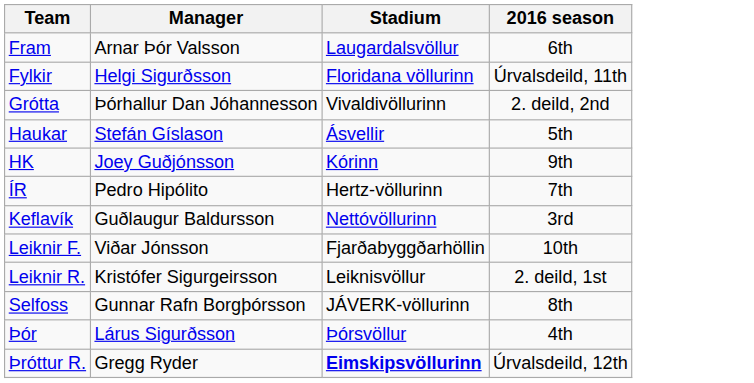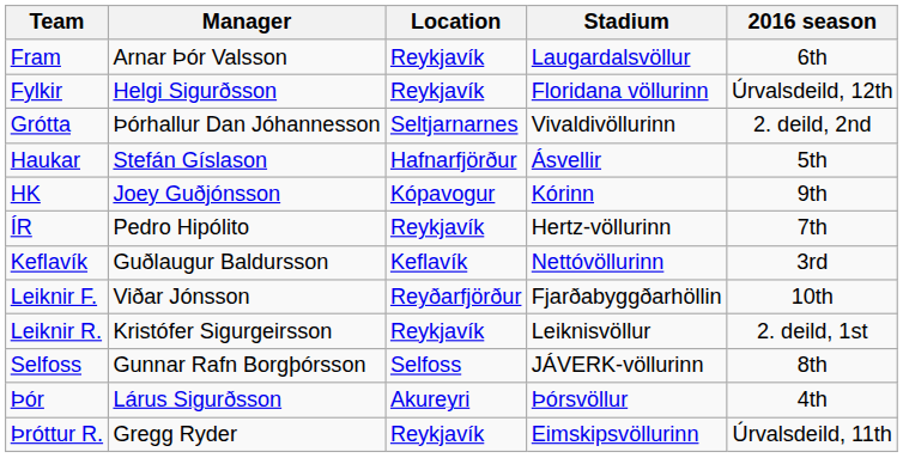+ column: Location | Reykjavík | Reykjavík | Seltjarnarnes | Hafnarfjörður | Kópavogur | Reykjavík | Keflavík | Reyðarfjörður | Reykjavík | Selfoss | Akureyri | Reykjavík
Fylkir | 2016 season: Úrvalsdeild, 11th -> Úrvalsdeild, 12th
Þróttur R. | Stadium: bold -> normal
Þróttur R. | 2016 season: Úrvalsdeild, 12th -> Úrvalsdeild, 11th
